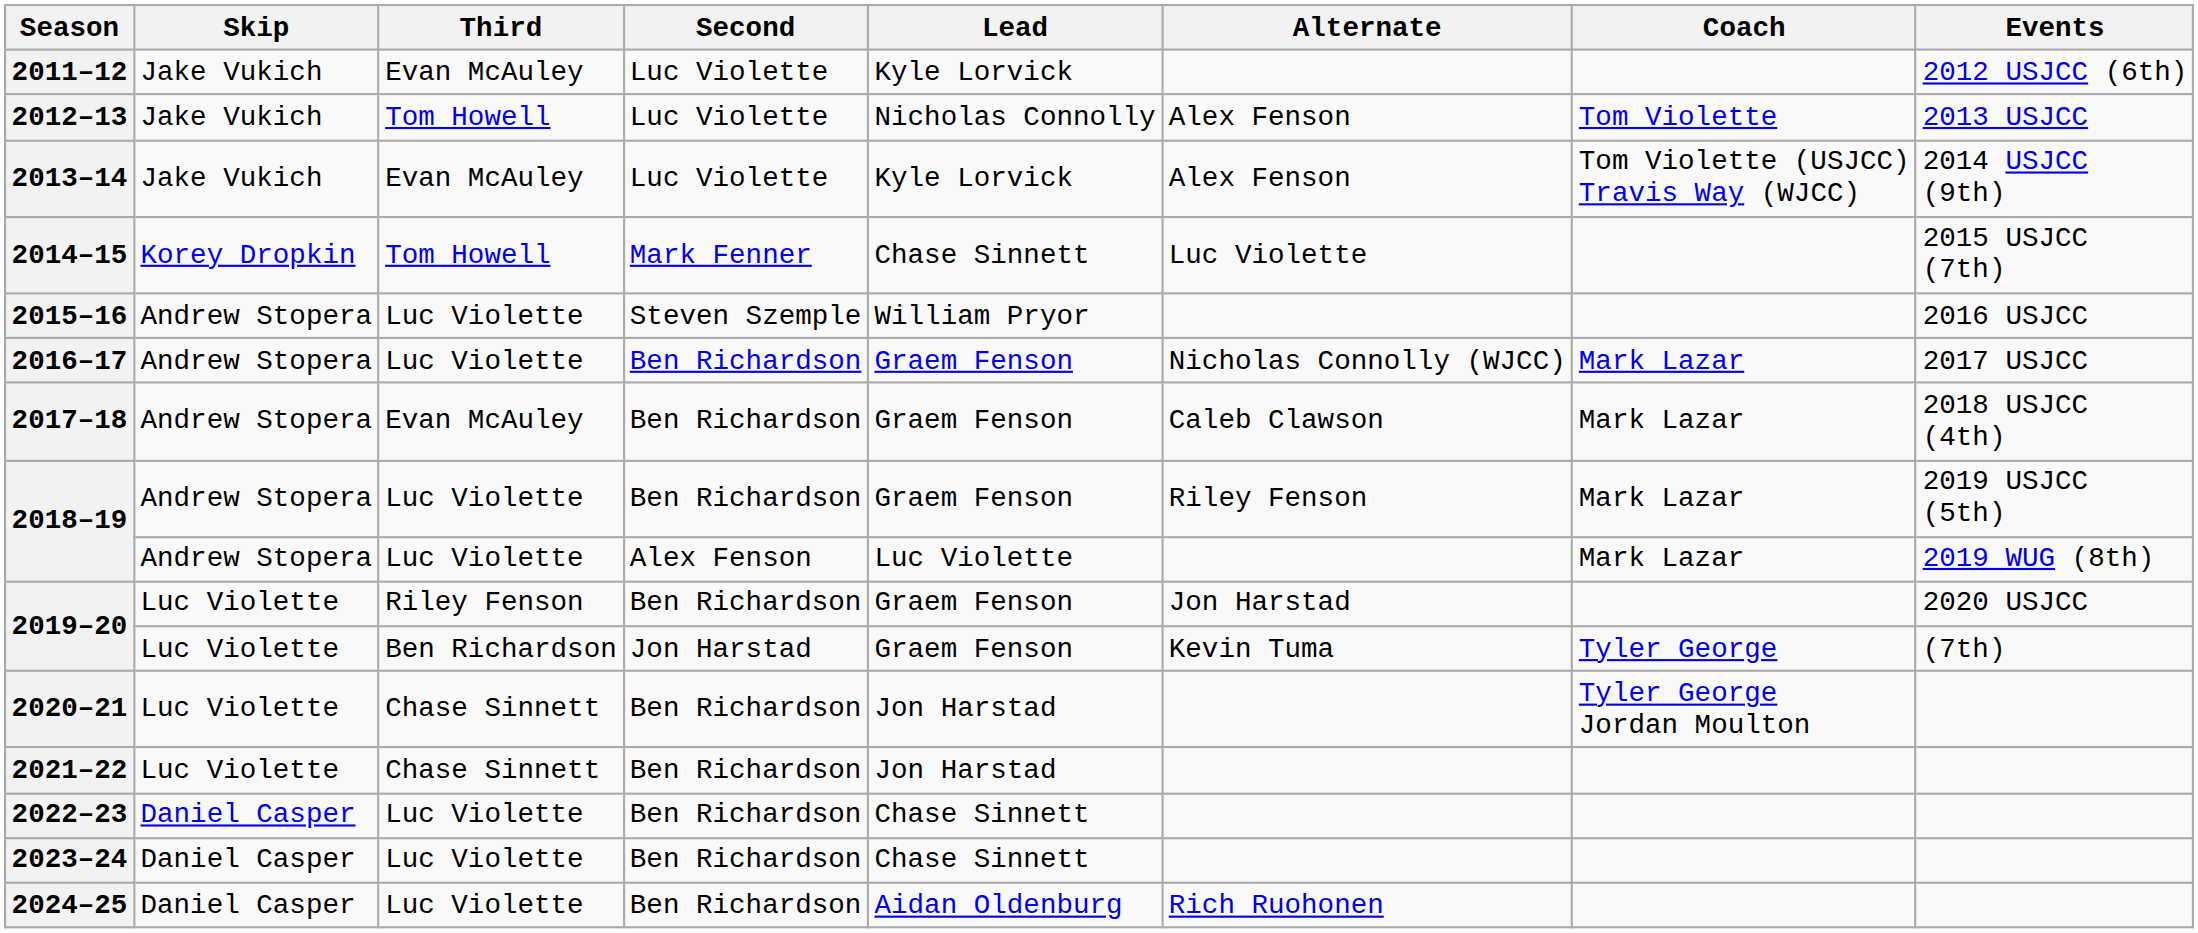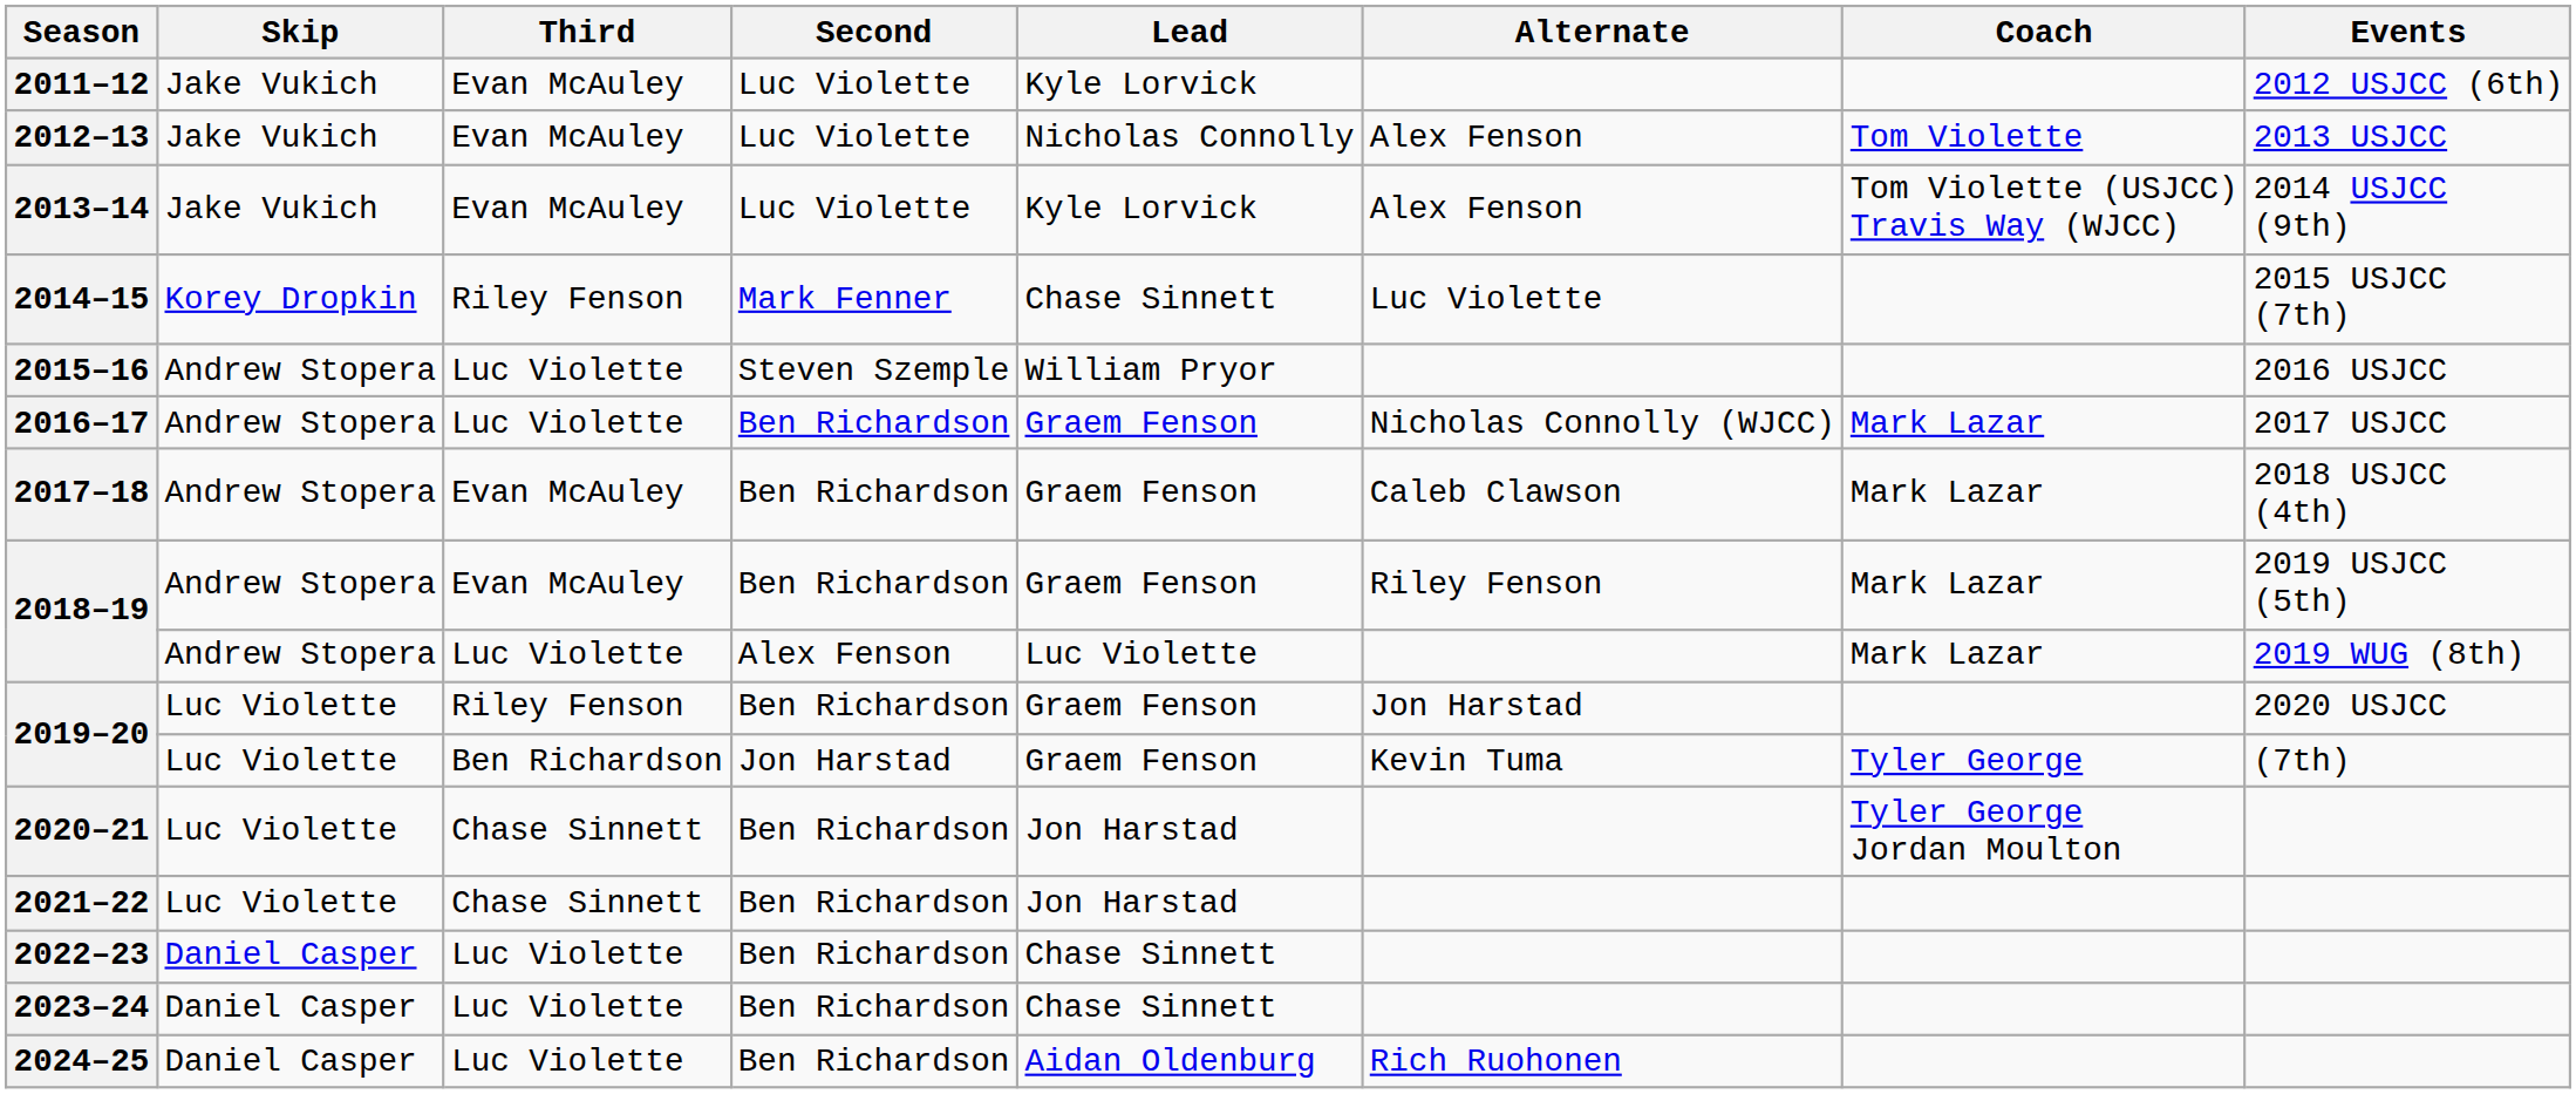2012–13 | Third: Tom Howell -> Evan McAuley
2014–15 | Third: Tom Howell -> Riley Fenson
2018–19 / Ben Richardson | Third: Luc Violette -> Evan McAuley
